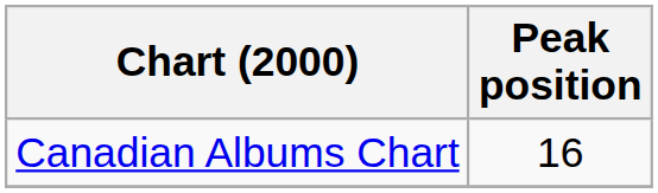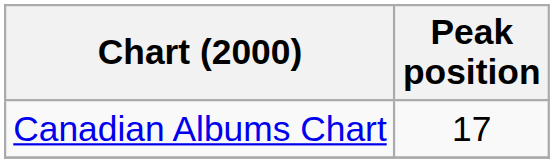Canadian Albums Chart | Peak position: 16 -> 17
